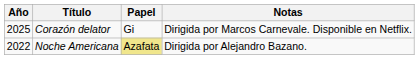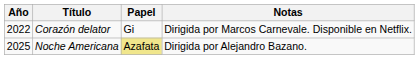Corazón delator | Año: 2025 -> 2022
Noche Americana | Año: 2022 -> 2025
